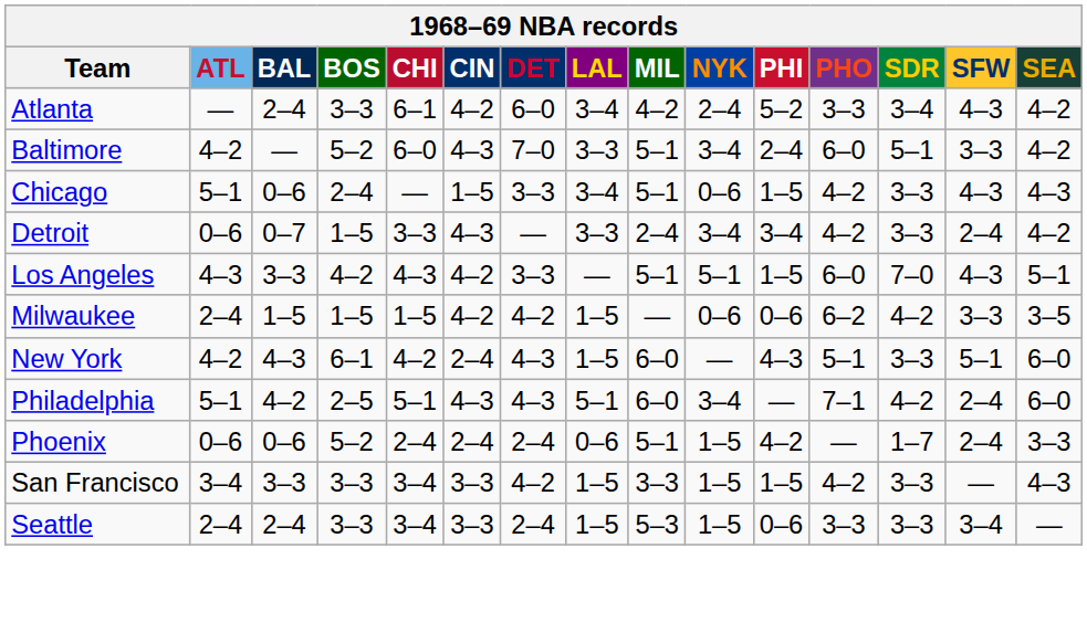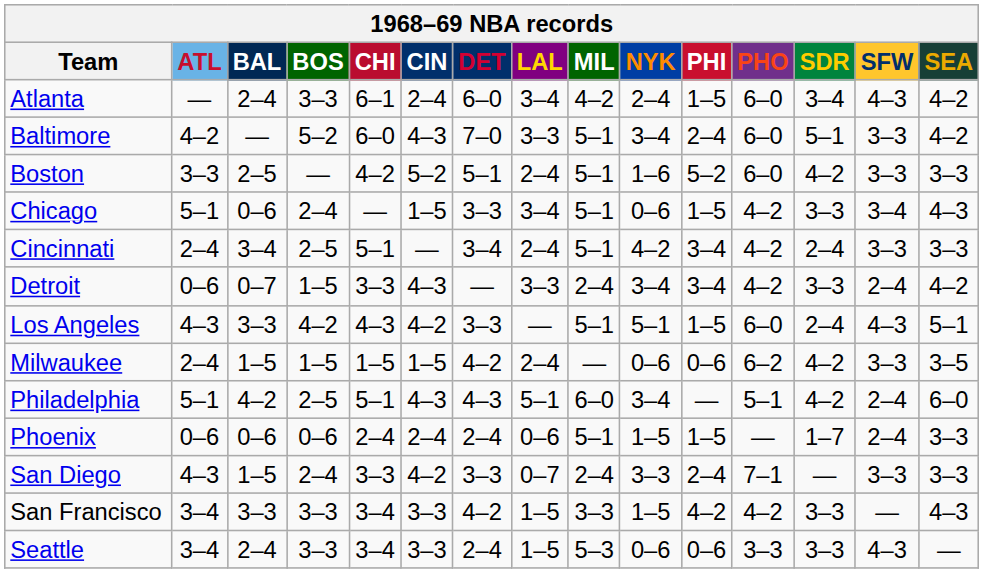Atlanta | CIN: 4–2 -> 2–4
Atlanta | PHI: 5–2 -> 1–5
Atlanta | PHO: 3–3 -> 6–0
+ row: Boston | 3–3 | 2–5 | — | 4–2 | 5–2 | 5–1 | 2–4 | 5–1 | 1–6 | 5–2 | 6–0 | 4–2 | 3–3 | 3–3
Chicago | SFW: 4–3 -> 3–4
+ row: Cincinnati | 2–4 | 3–4 | 2–5 | 5–1 | — | 3–4 | 2–4 | 5–1 | 4–2 | 3–4 | 4–2 | 2–4 | 3–3 | 3–3
Los Angeles | SDR: 7–0 -> 2–4
Milwaukee | CIN: 4–2 -> 1–5
Milwaukee | LAL: 1–5 -> 2–4
- row: New York | 4–2 | 4–3 | 6–1 | 4–2 | 2–4 | 4–3 | 1–5 | 6–0 | — | 4–3 | 5–1 | 3–3 | 5–1 | 6–0
Philadelphia | PHO: 7–1 -> 5–1
Phoenix | BOS: 5–2 -> 0–6
Phoenix | PHI: 4–2 -> 1–5
+ row: San Diego | 4–3 | 1–5 | 2–4 | 3–3 | 4–2 | 3–3 | 0–7 | 2–4 | 3–3 | 2–4 | 7–1 | — | 3–3 | 3–3
San Francisco | PHI: 1–5 -> 4–2
Seattle | ATL: 2–4 -> 3–4
Seattle | NYK: 1–5 -> 0–6
Seattle | SFW: 3–4 -> 4–3
